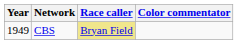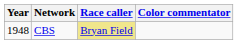CBS | Year: 1949 -> 1948
